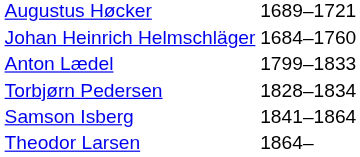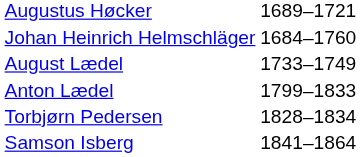+ row: August Lædel | 1733–1749
- row: Theodor Larsen | 1864–
